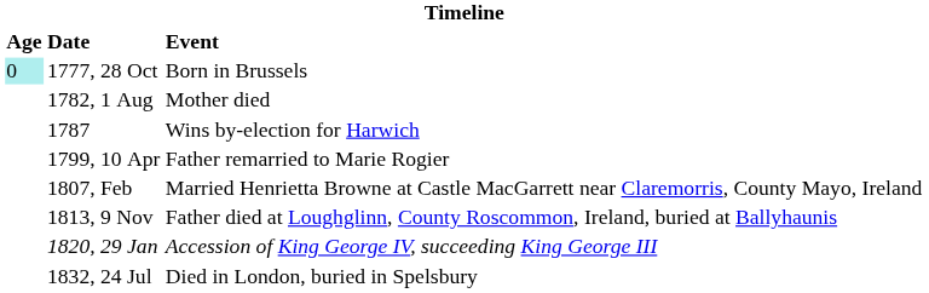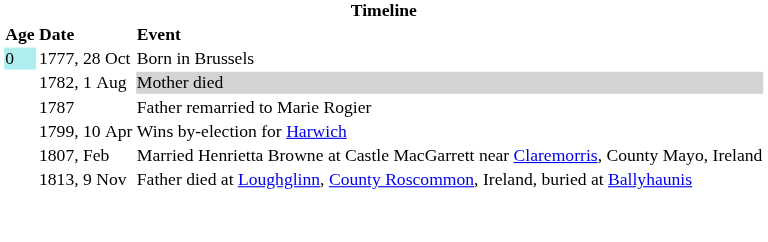1782, 1 Aug | Event: no background -> lightgrey background
1787 | Event: Wins by-election for Harwich -> Father remarried to Marie Rogier
1799, 10 Apr | Event: Father remarried to Marie Rogier -> Wins by-election for Harwich
- row: 1820, 29 Jan | Accession of King George IV, succeeding King George III
- row: 1832, 24 Jul | Died in London, buried in Spelsbury
